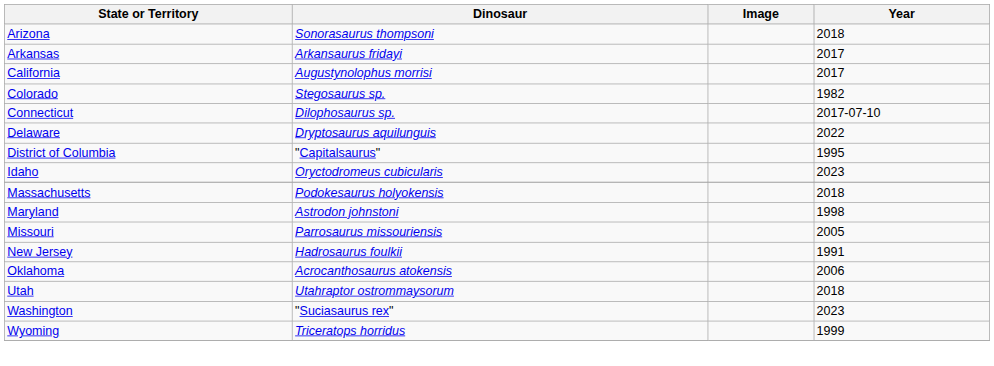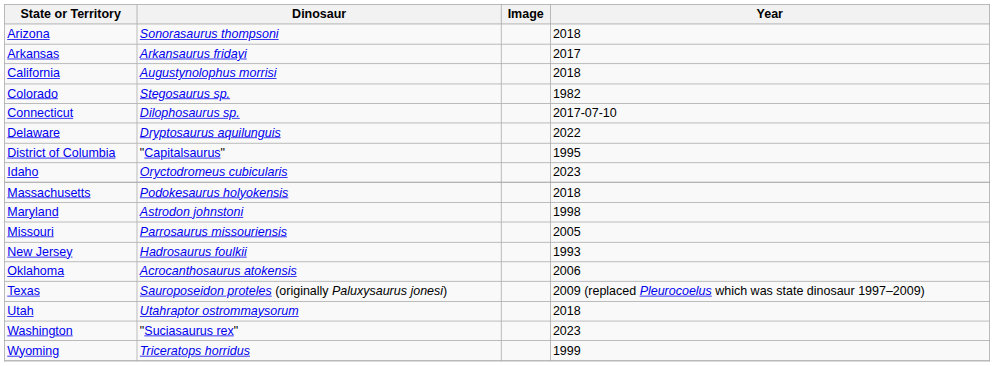California | Year: 2017 -> 2018
New Jersey | Year: 1991 -> 1993
+ row: Texas | Sauroposeidon proteles (originally Paluxysaurus jonesi) | 2009 (replaced Pleurocoelus which was state dinosaur 1997–2009)
